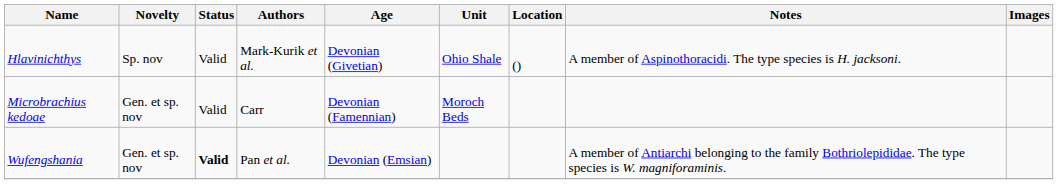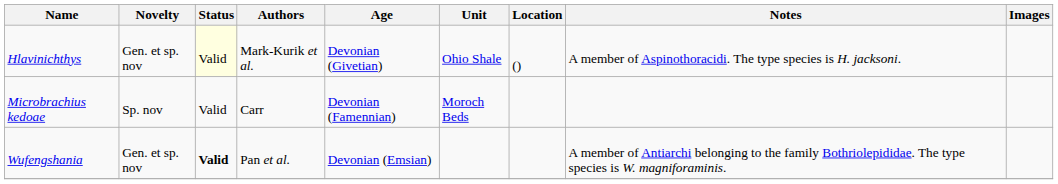Hlavinichthys | Novelty: Sp. nov -> Gen. et sp. nov
Hlavinichthys | Status: no background -> lightyellow background
Microbrachius kedoae | Novelty: Gen. et sp. nov -> Sp. nov
